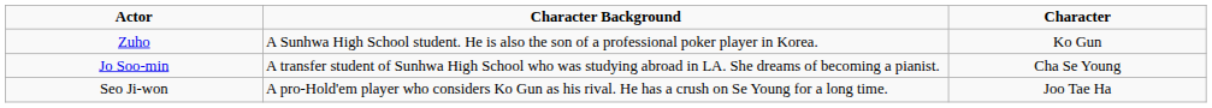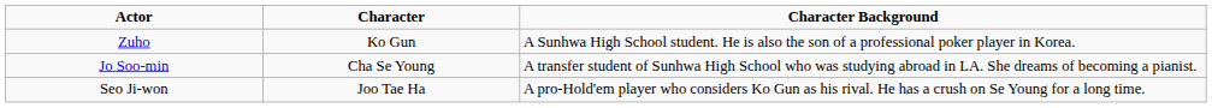columns swapped: Character <-> Character Background
